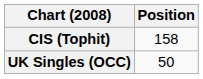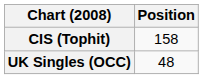UK Singles (OCC) | Position: 50 -> 48
